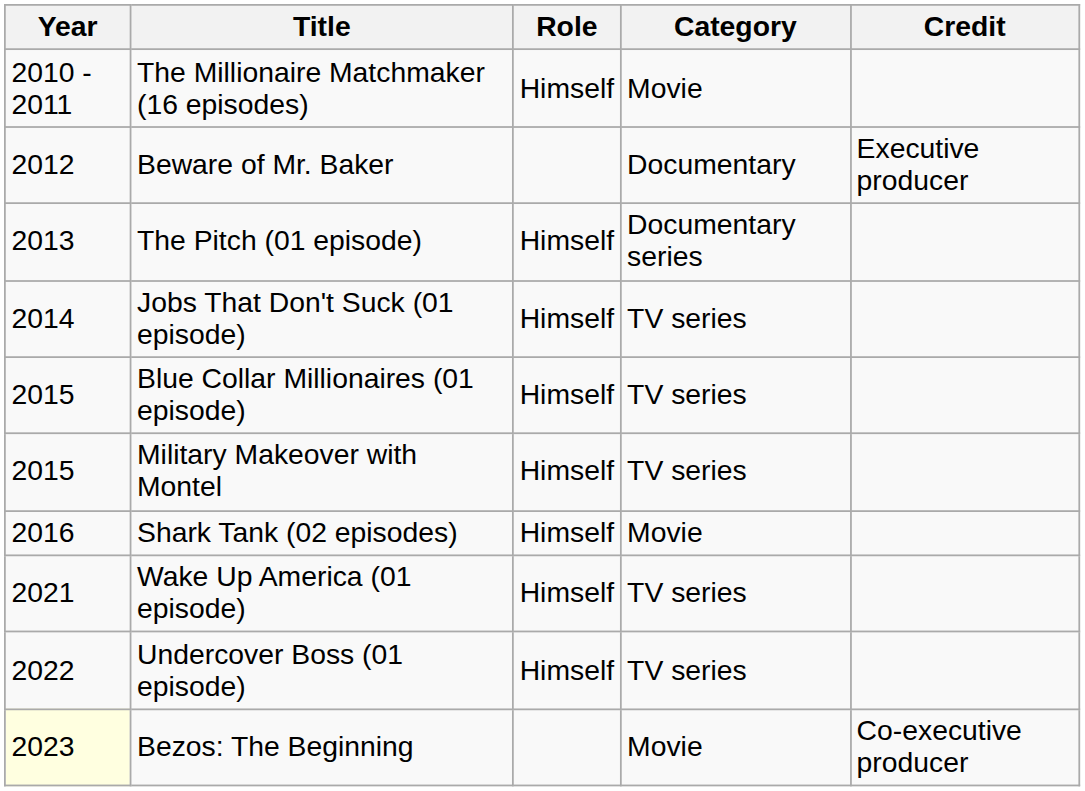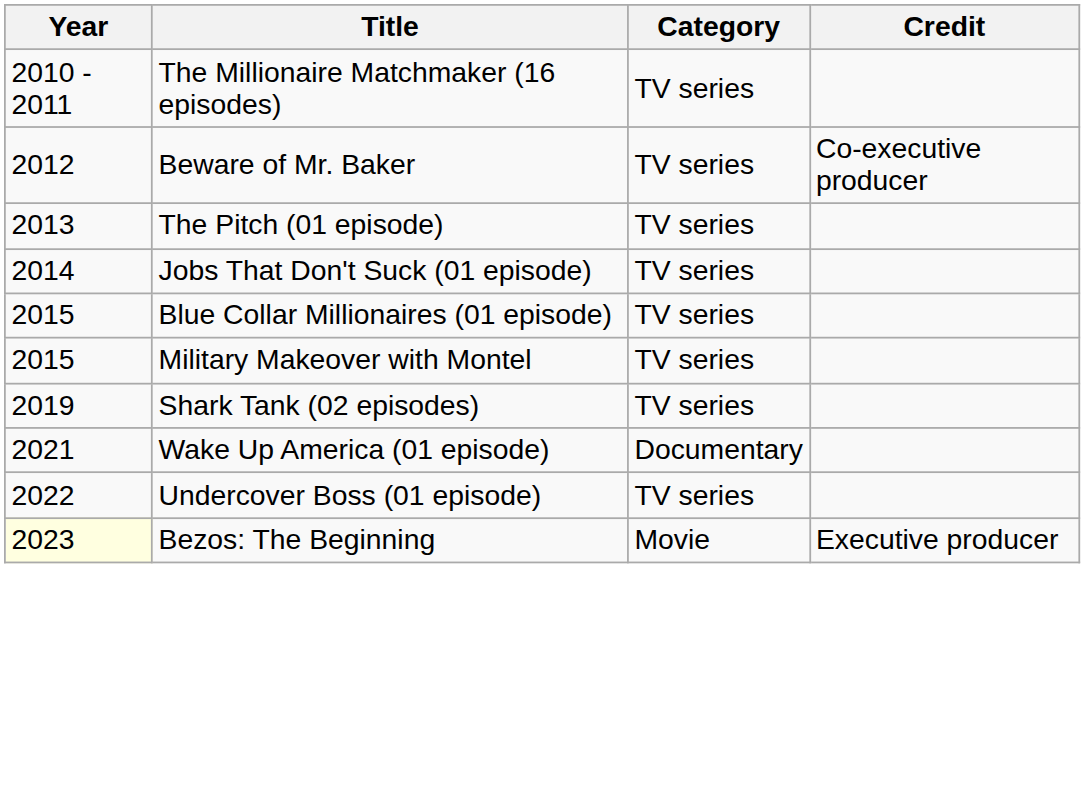- column: Role | Himself | Himself | Himself | Himself | Himself | Himself | Himself | Himself
The Millionaire Matchmaker (16 episodes) | Category: Movie -> TV series
Beware of Mr. Baker | Category: Documentary -> TV series
Beware of Mr. Baker | Credit: Executive producer -> Co-executive producer
The Pitch (01 episode) | Category: Documentary series -> TV series
Shark Tank (02 episodes) | Year: 2016 -> 2019
Shark Tank (02 episodes) | Category: Movie -> TV series
Wake Up America (01 episode) | Category: TV series -> Documentary
Bezos: The Beginning | Credit: Co-executive producer -> Executive producer
